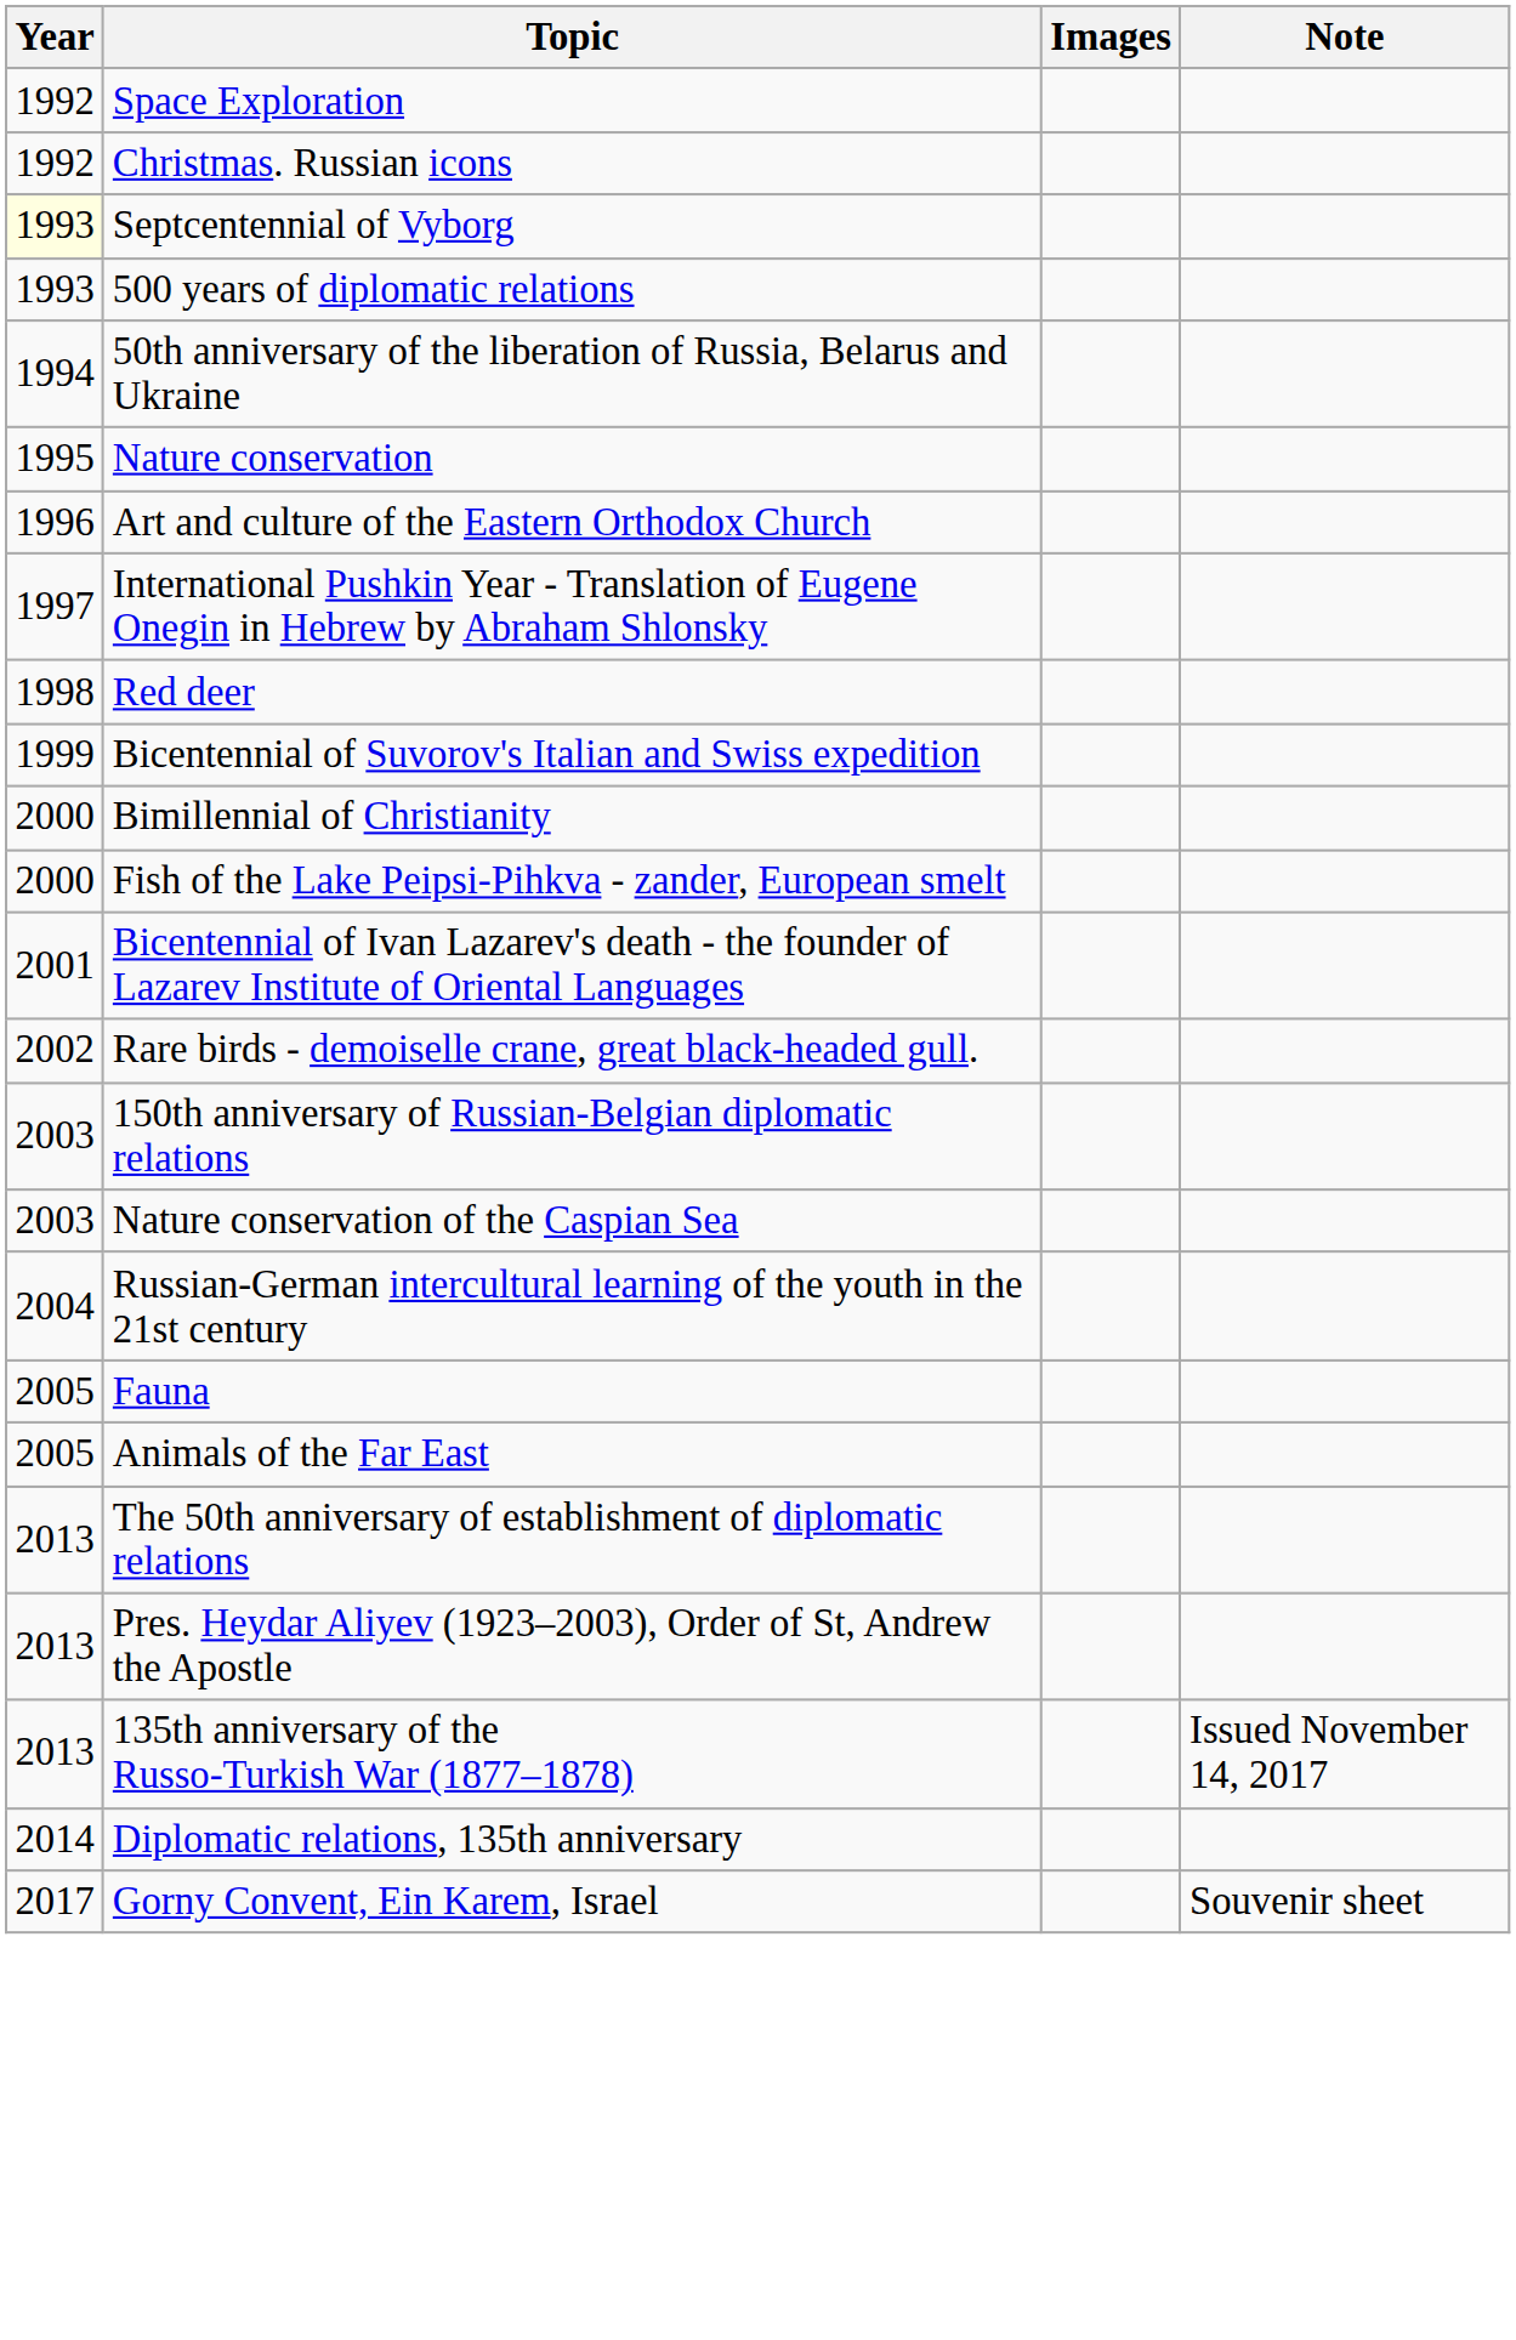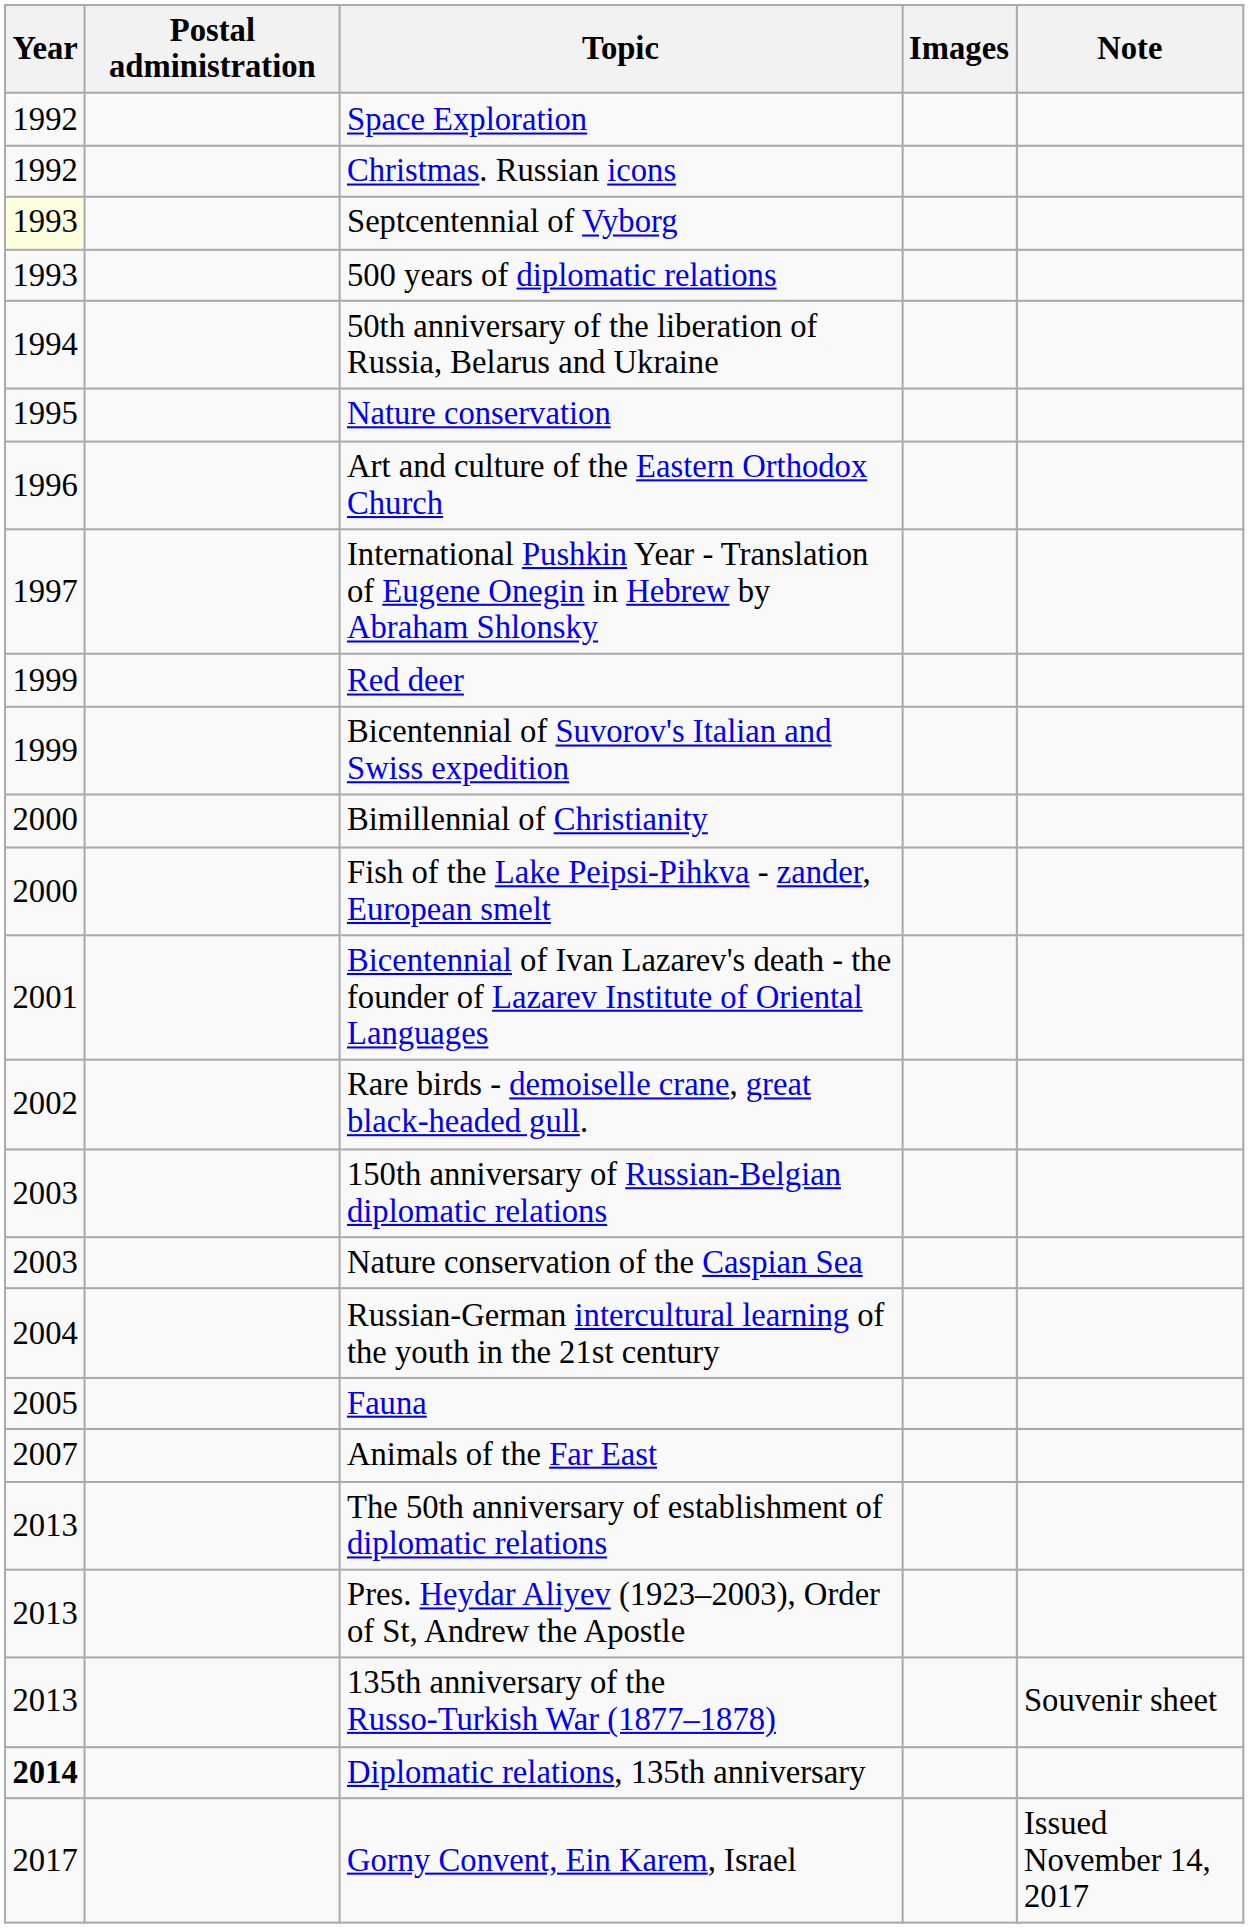+ column: Postal administration
Red deer | Year: 1998 -> 1999
Animals of the Far East | Year: 2005 -> 2007
135th anniversary of the Russo-Turkish War (1877–1878) | Note: Issued November 14, 2017 -> Souvenir sheet
Diplomatic relations, 135th anniversary | Year: normal -> bold
Gorny Convent, Ein Karem, Israel | Note: Souvenir sheet -> Issued November 14, 2017
